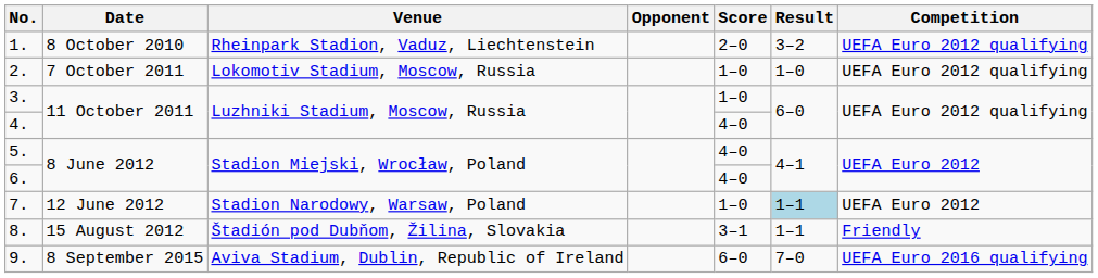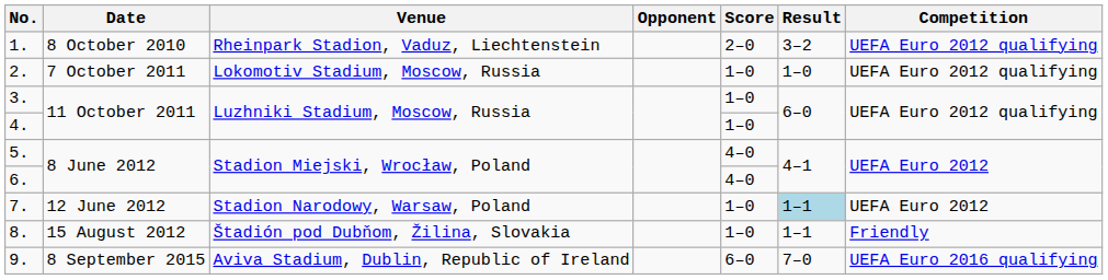4. | Score: 4–0 -> 1–0
8. | Score: 3–1 -> 1–0
